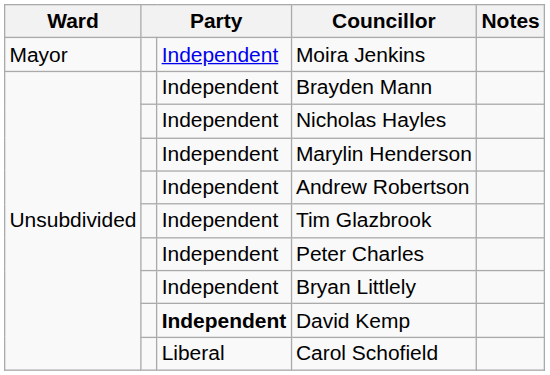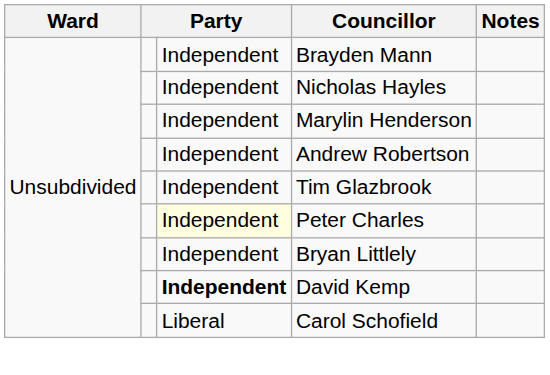- row: Mayor | Independent | Moira Jenkins
Peter Charles | column 3: no background -> lightyellow background
